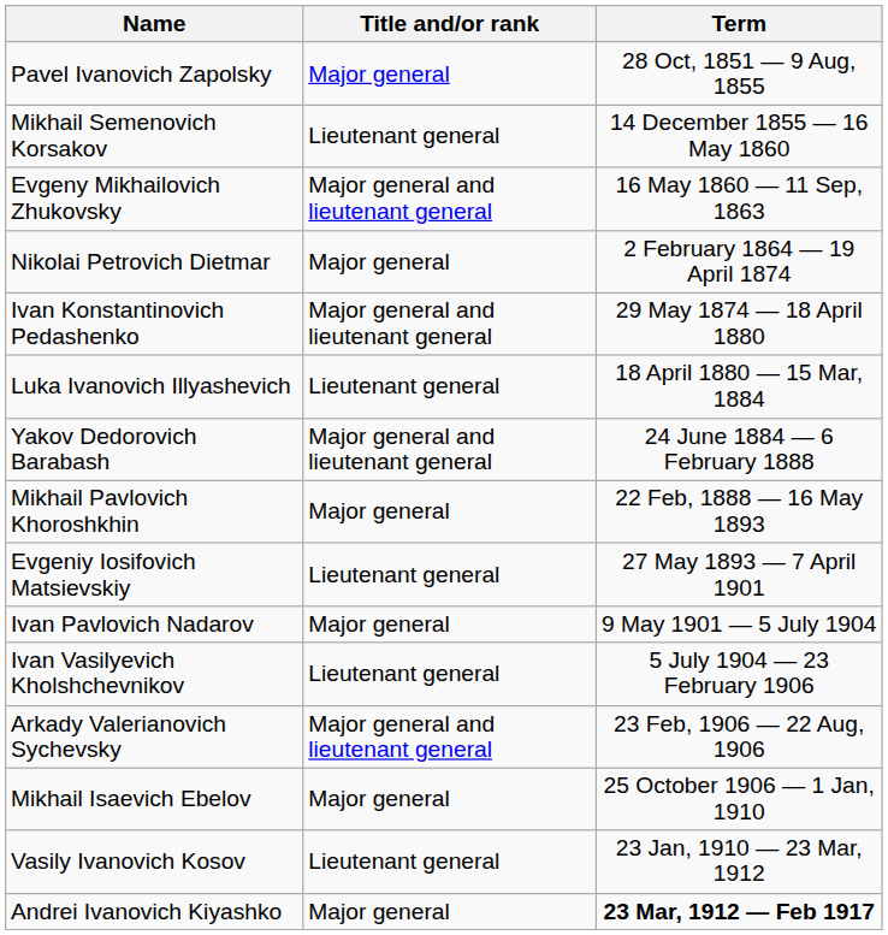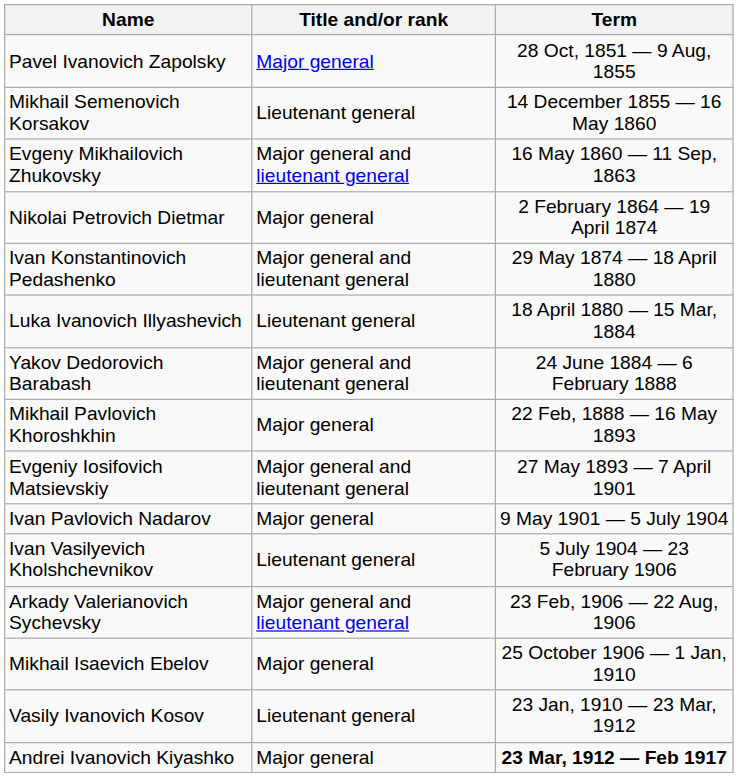Evgeniy Iosifovich Matsievskiy | Title and/or rank: Lieutenant general -> Major general and lieutenant general
